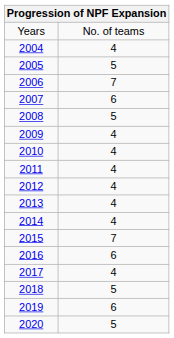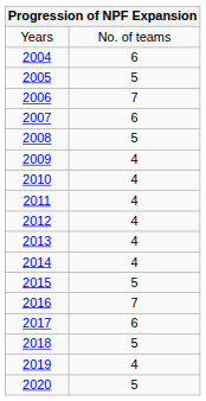2004 | column 2: 4 -> 6
2015 | column 2: 7 -> 5
2016 | column 2: 6 -> 7
2017 | column 2: 4 -> 6
2019 | column 2: 6 -> 4
